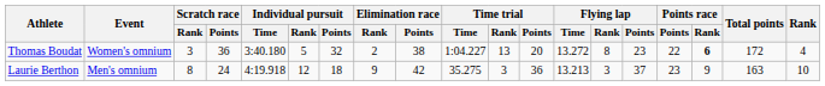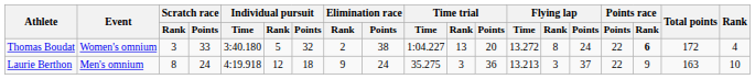Thomas Boudat | Scratch race / Points: 36 -> 33
Thomas Boudat | Flying lap / Points: 23 -> 24
Laurie Berthon | Elimination race / Points: 42 -> 24
Laurie Berthon | Points race / Points: 23 -> 22
